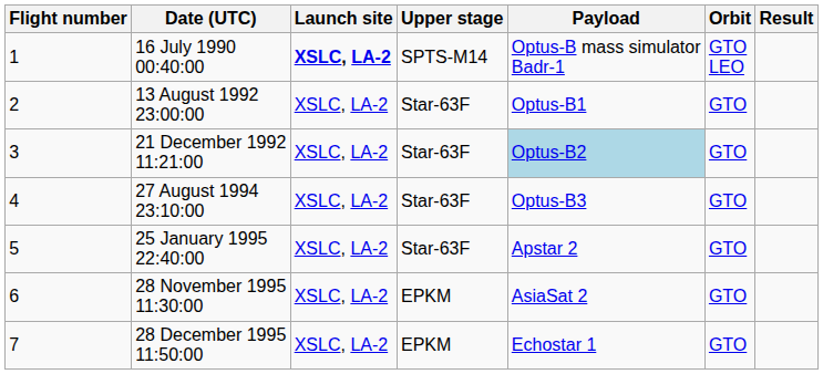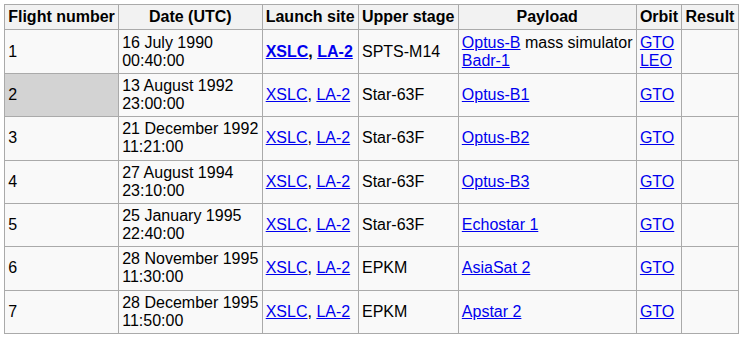13 August 1992 23:00:00 | Flight number: no background -> lightgrey background
21 December 1992 11:21:00 | Payload: lightblue background -> no background
25 January 1995 22:40:00 | Payload: Apstar 2 -> Echostar 1
28 December 1995 11:50:00 | Payload: Echostar 1 -> Apstar 2
